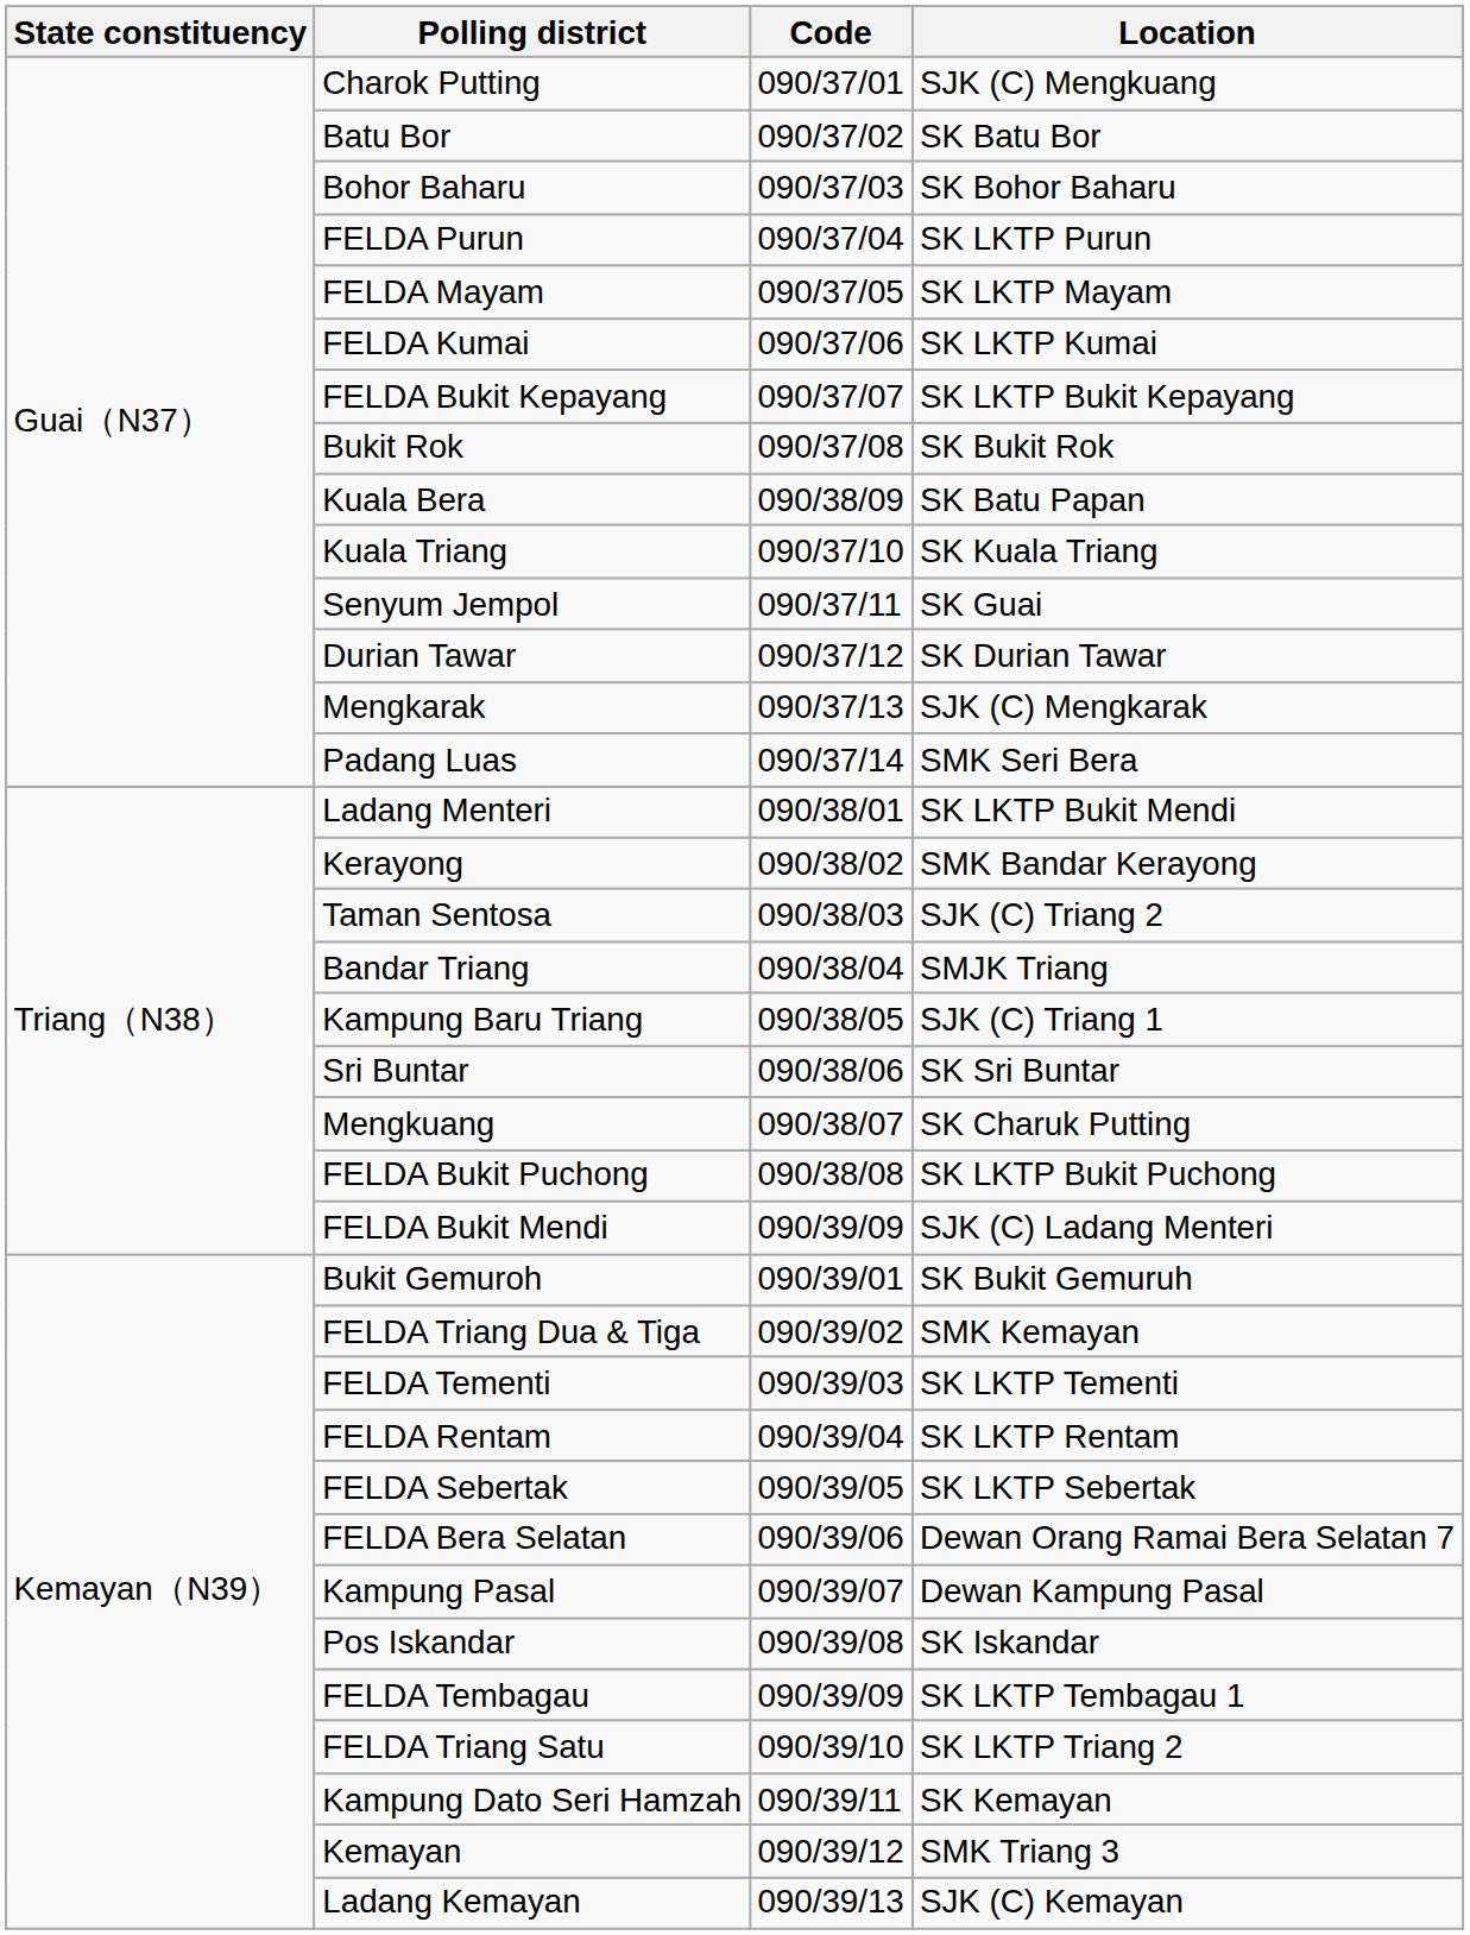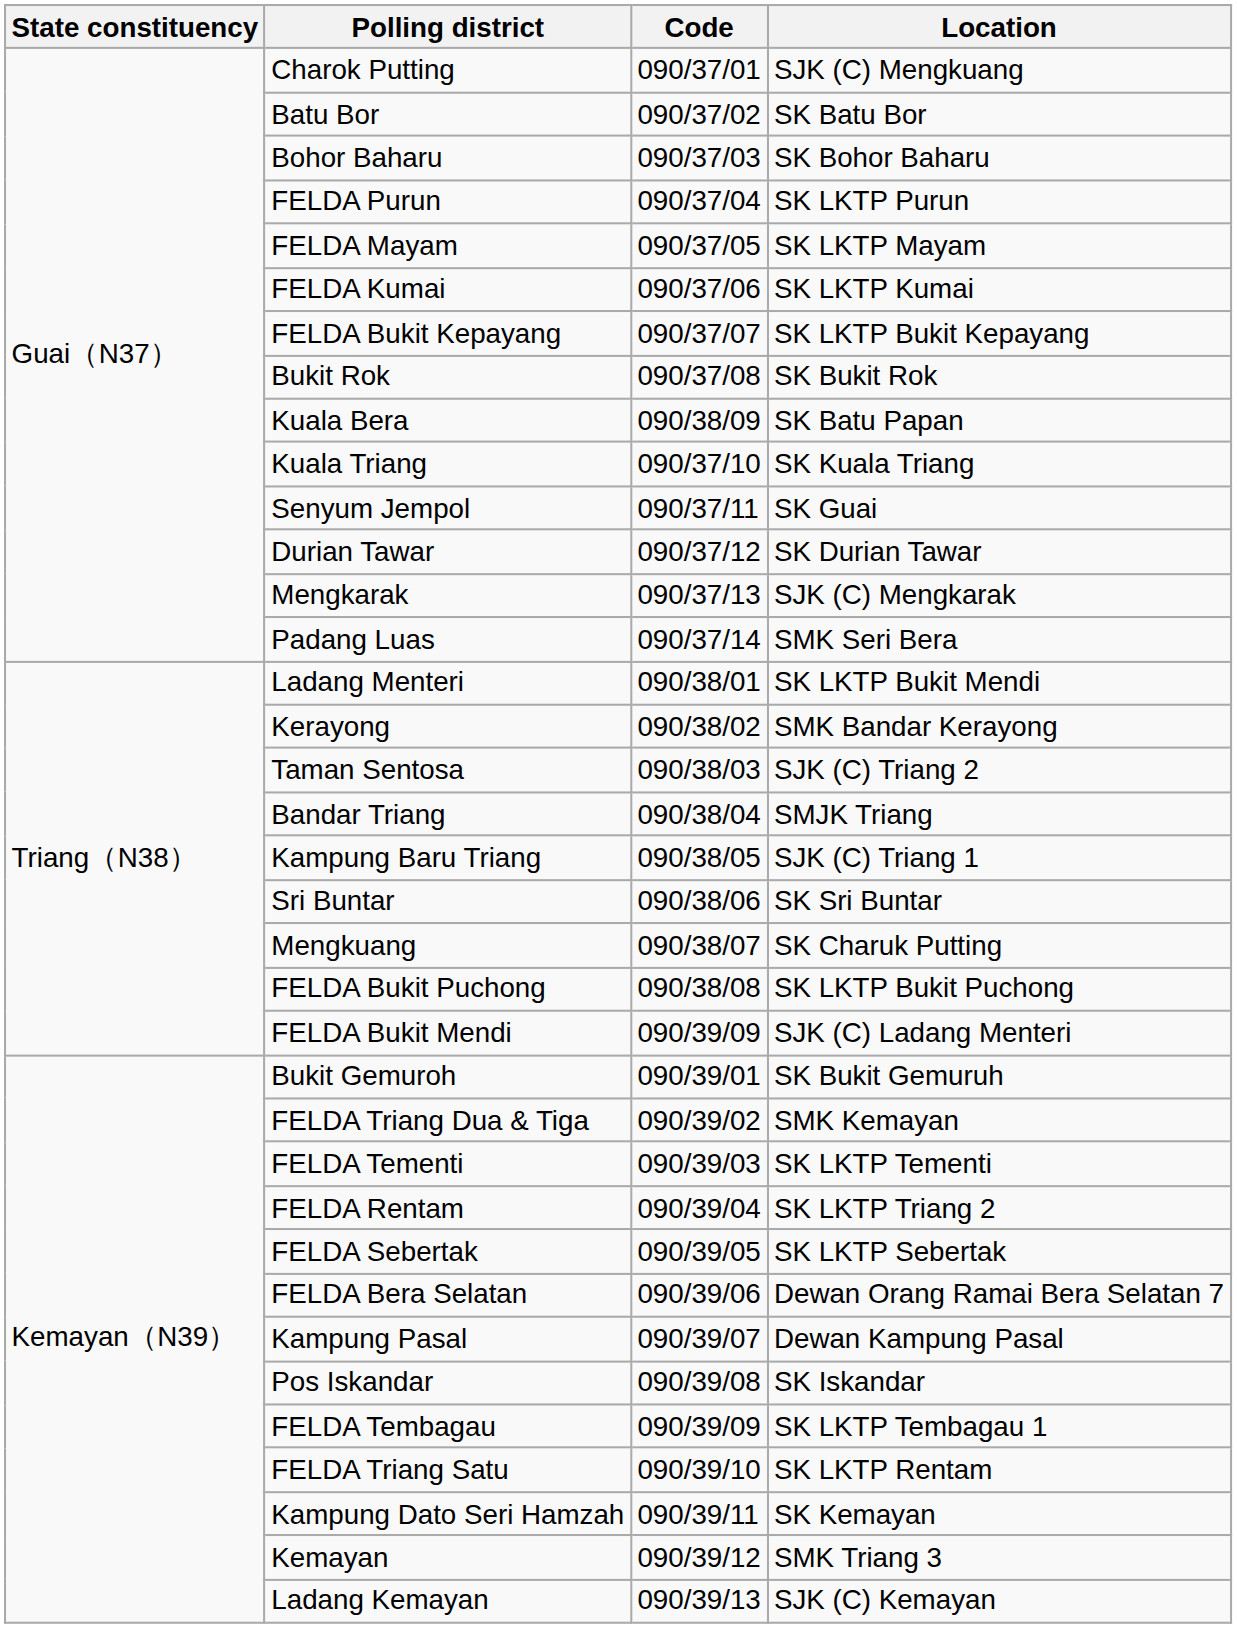FELDA Rentam | Location: SK LKTP Rentam -> SK LKTP Triang 2
FELDA Triang Satu | Location: SK LKTP Triang 2 -> SK LKTP Rentam
